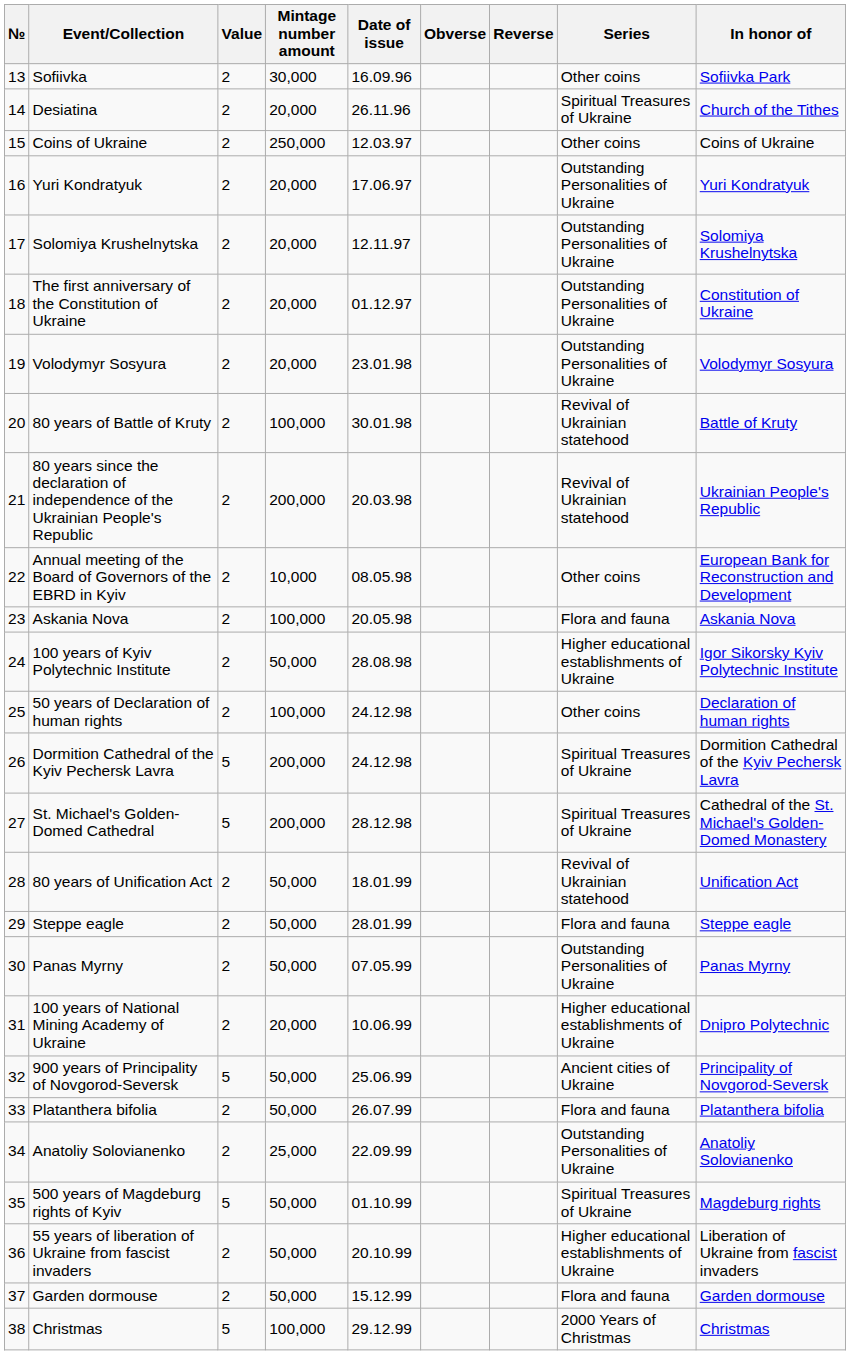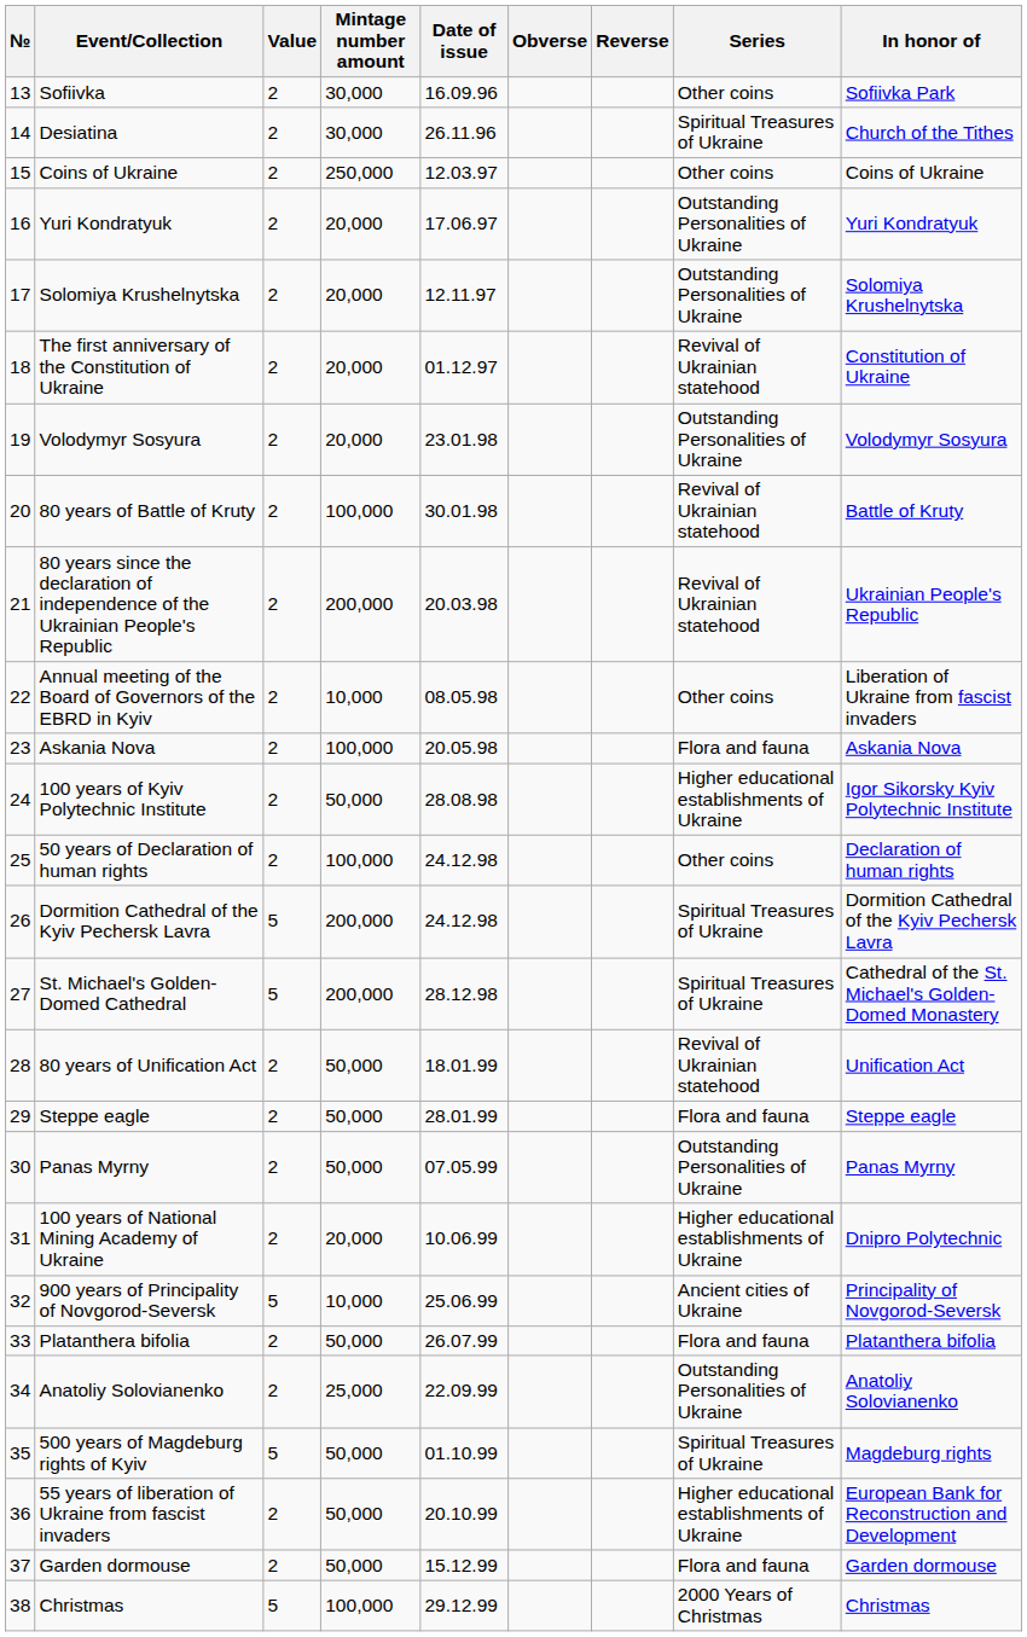Desiatina | Mintage number amount: 20,000 -> 30,000
The first anniversary of the Constitution of Ukraine | Series: Outstanding Personalities of Ukraine -> Revival of Ukrainian statehood
Annual meeting of the Board of Governors of the EBRD in Kyiv | In honor of: European Bank for Reconstruction and Development -> Liberation of Ukraine from fascist invaders
900 years of Principality of Novgorod-Seversk | Mintage number amount: 50,000 -> 10,000
55 years of liberation of Ukraine from fascist invaders | In honor of: Liberation of Ukraine from fascist invaders -> European Bank for Reconstruction and Development
